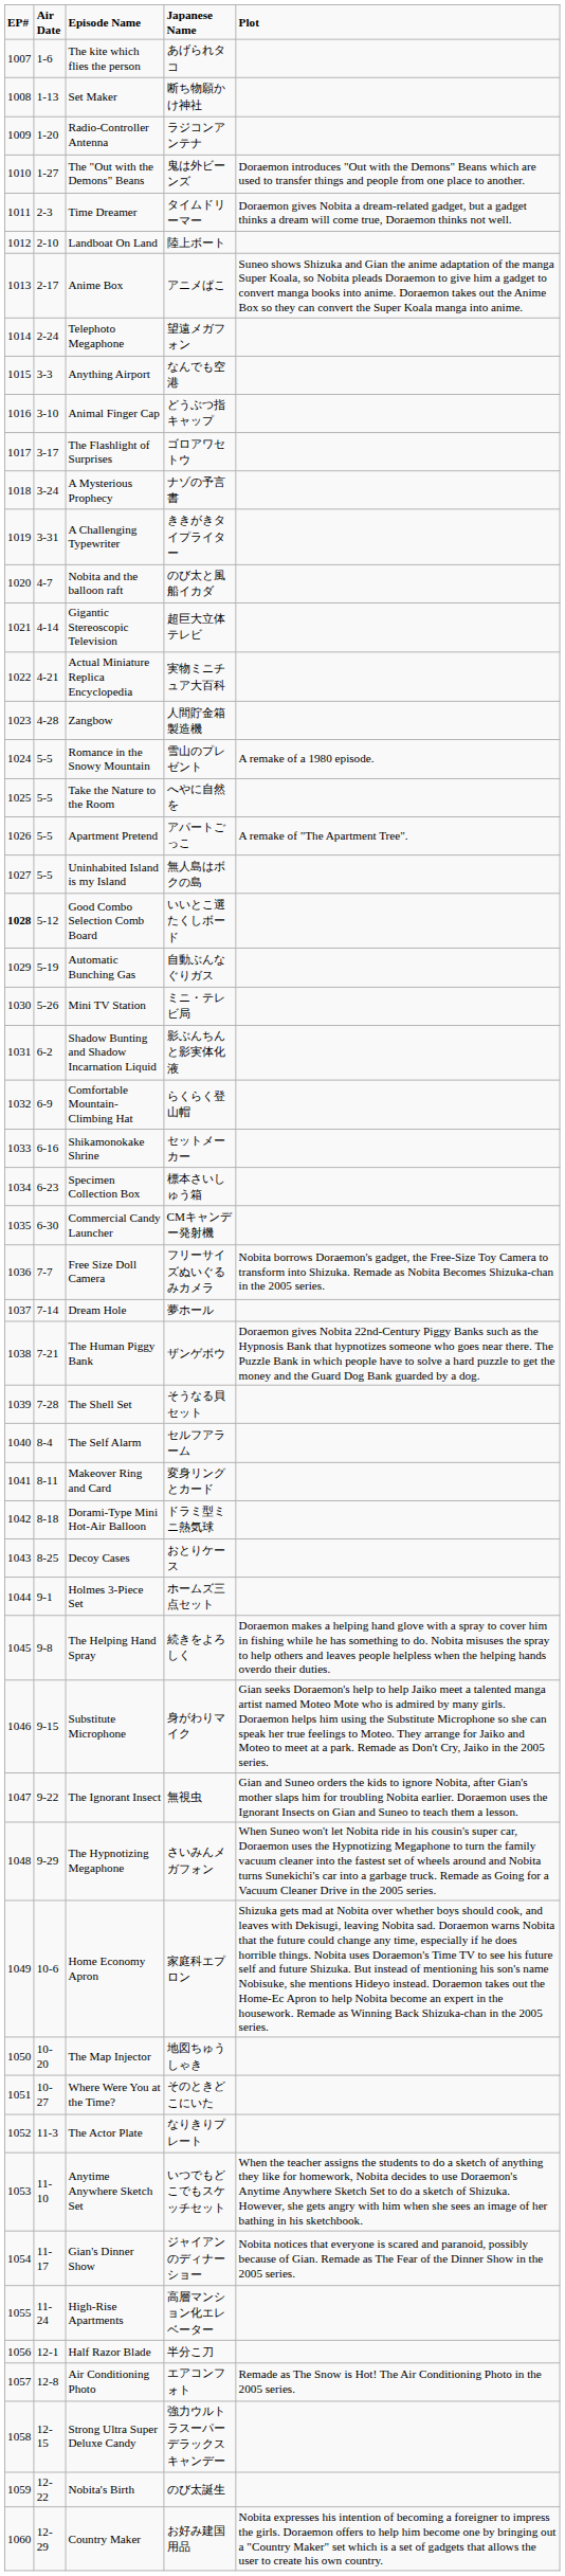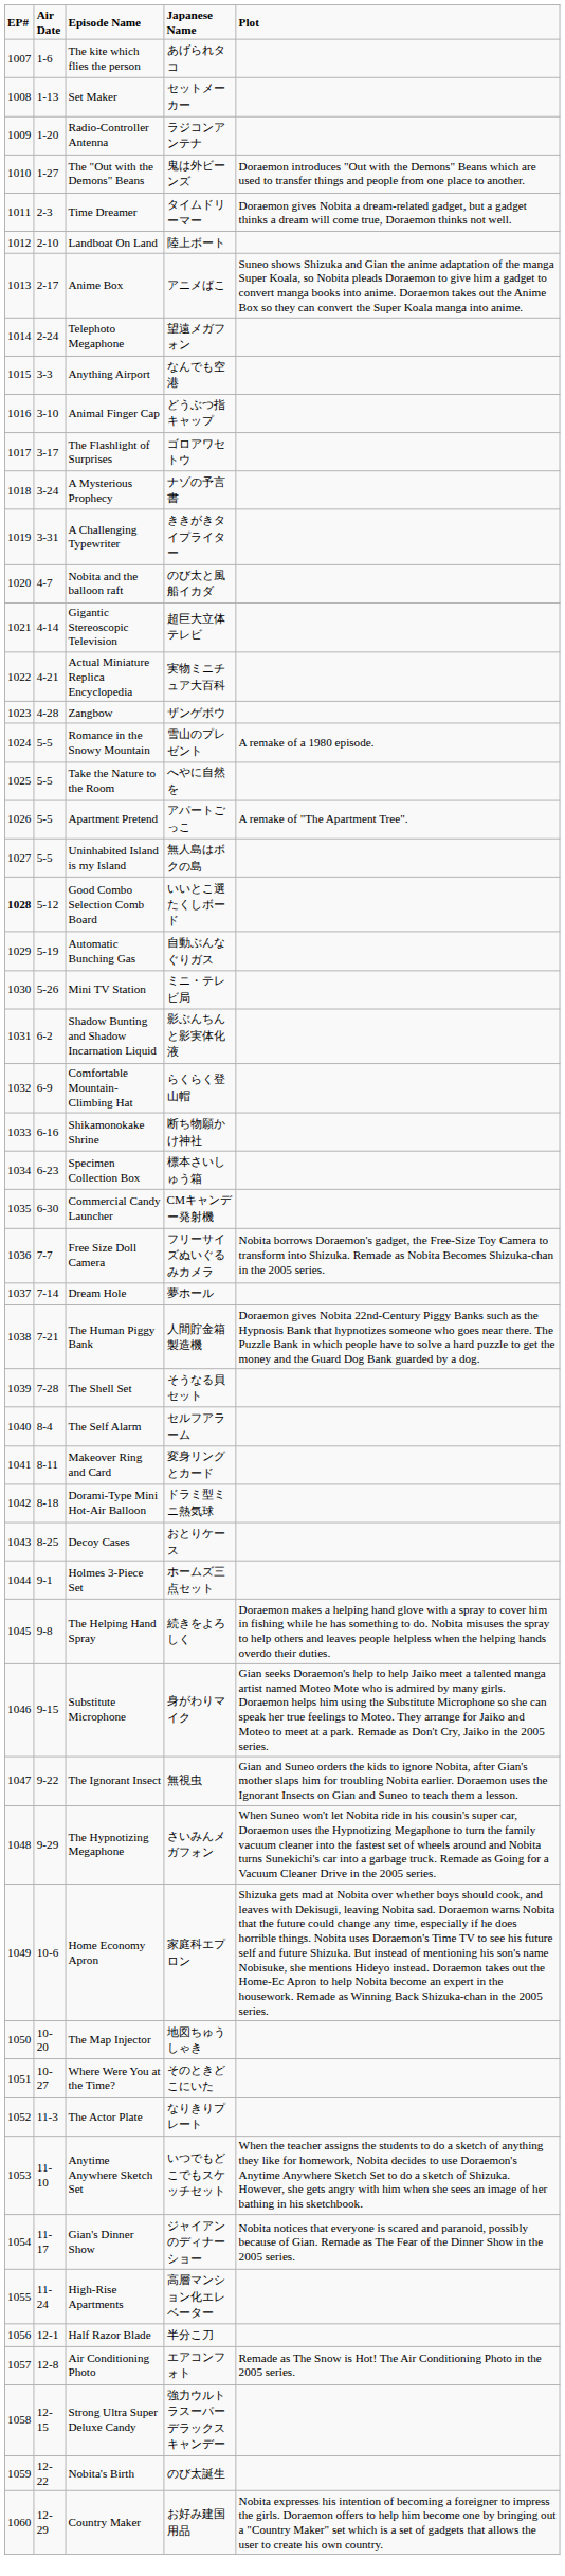Set Maker | Japanese Name: 断ち物願かけ神社 -> セットメーカー
Zangbow | Japanese Name: 人間貯金箱製造機 -> ザンゲボウ
Shikamonokake Shrine | Japanese Name: セットメーカー -> 断ち物願かけ神社
The Human Piggy Bank | Japanese Name: ザンゲボウ -> 人間貯金箱製造機
